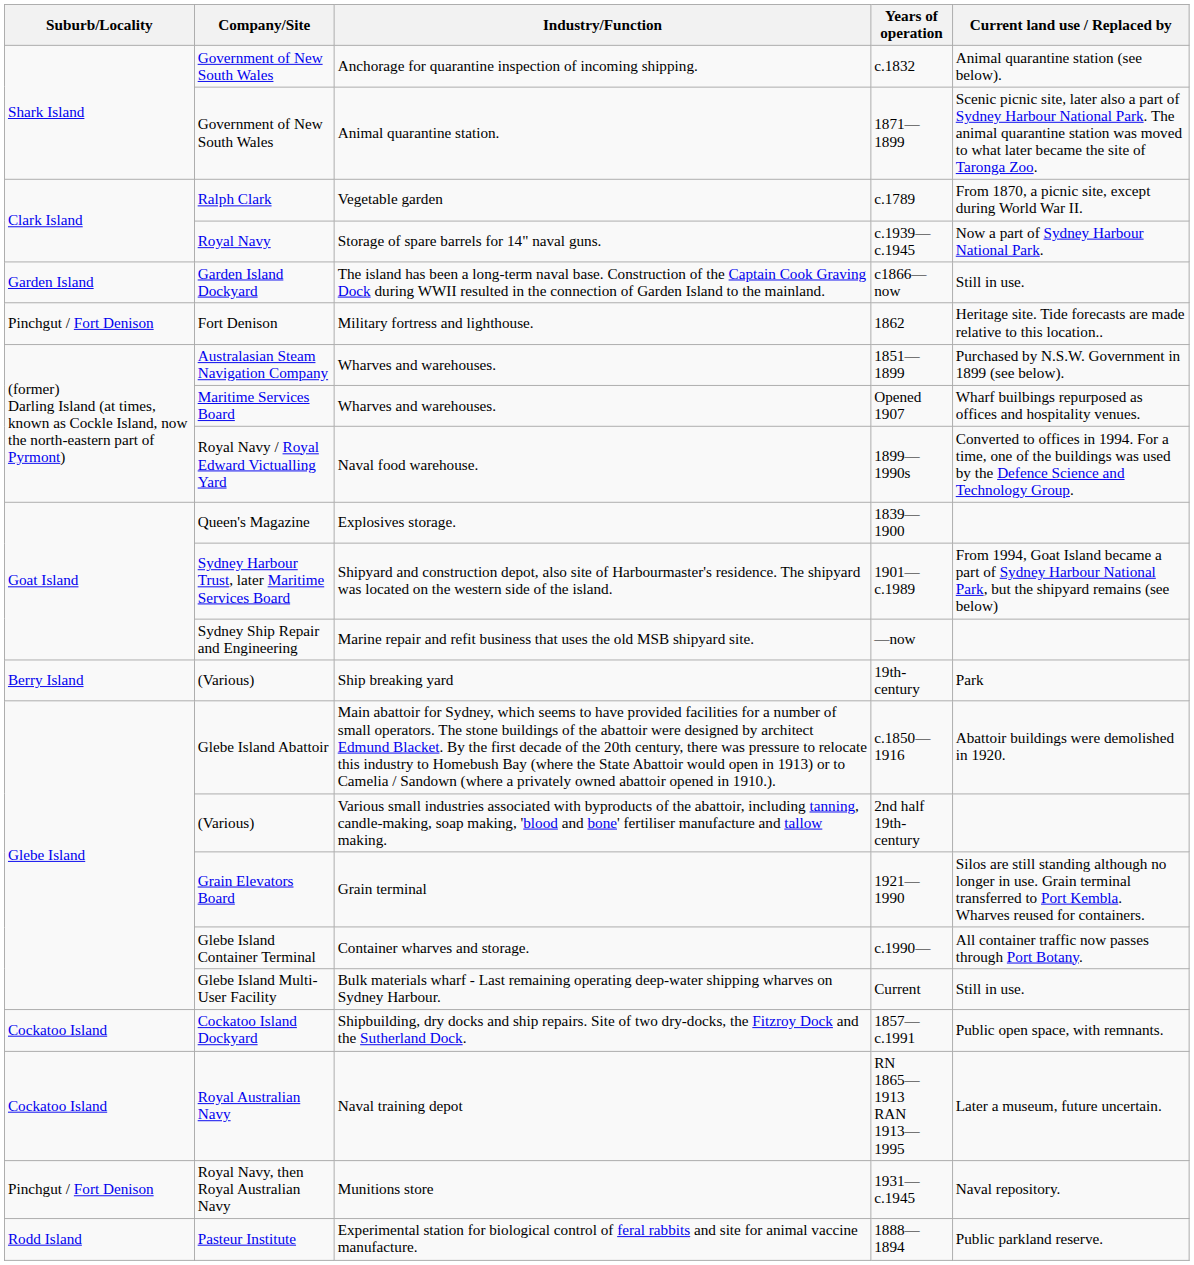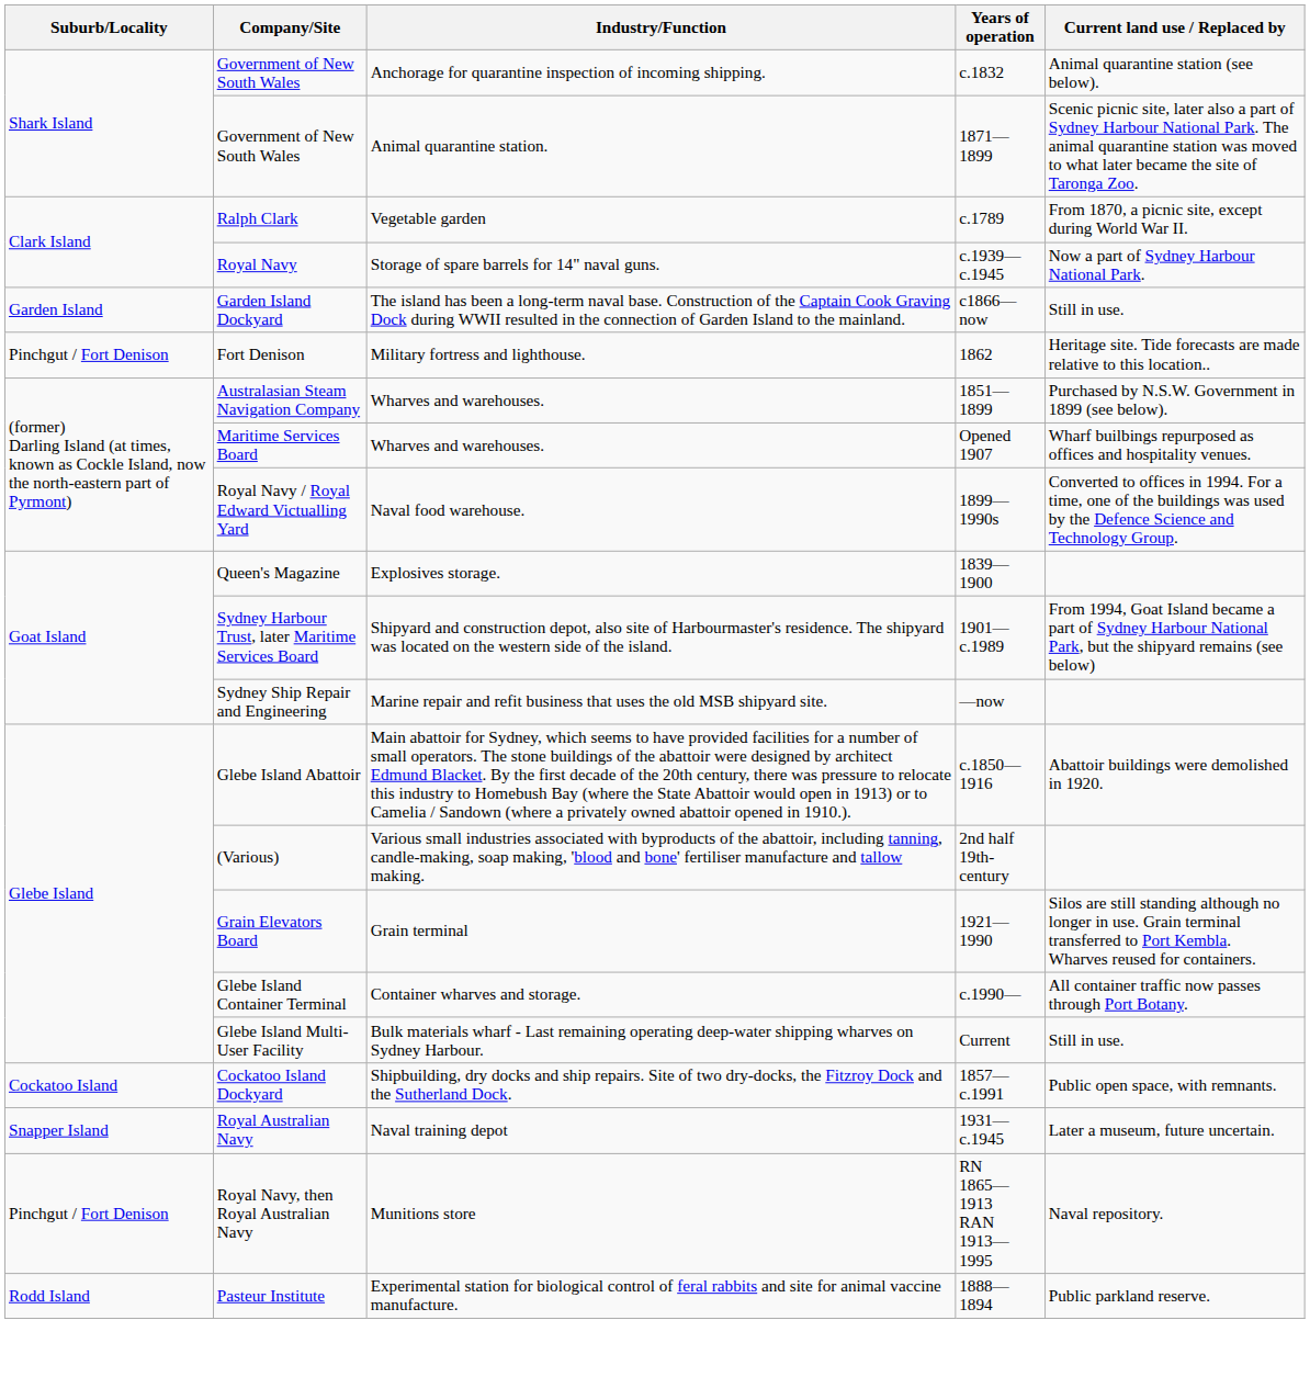- row: Berry Island | (Various) | Ship breaking yard | 19th-century | Park
Naval training depot | Suburb/Locality: Cockatoo Island -> Snapper Island
Naval training depot | Years of operation: RN 1865—1913 RAN 1913—1995 -> 1931—c.1945
Munitions store | Years of operation: 1931—c.1945 -> RN 1865—1913 RAN 1913—1995
